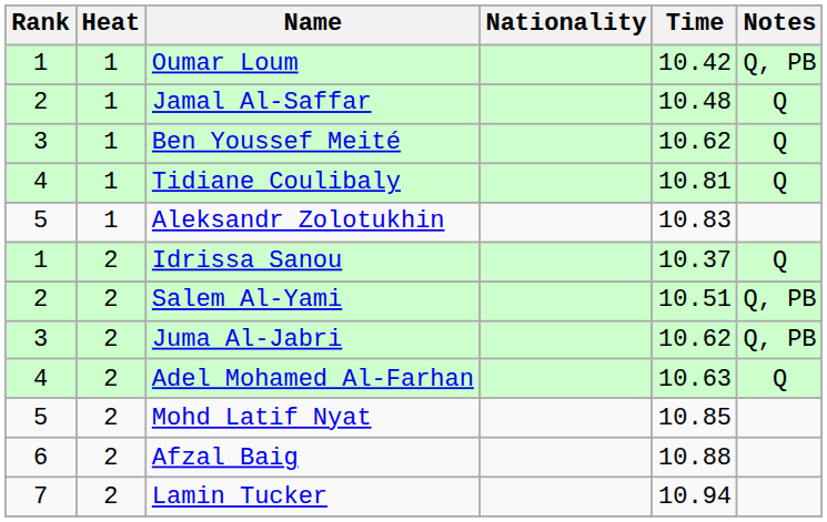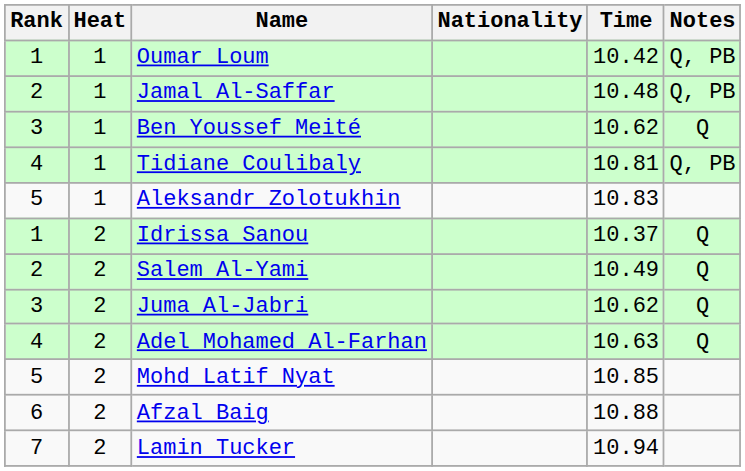Jamal Al-Saffar | Notes: Q -> Q, PB
Tidiane Coulibaly | Notes: Q -> Q, PB
Salem Al-Yami | Time: 10.51 -> 10.49
Salem Al-Yami | Notes: Q, PB -> Q
Juma Al-Jabri | Notes: Q, PB -> Q
